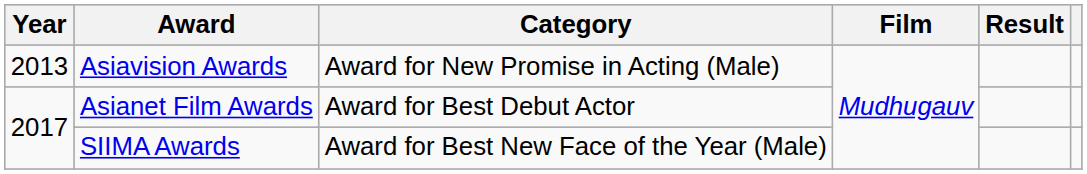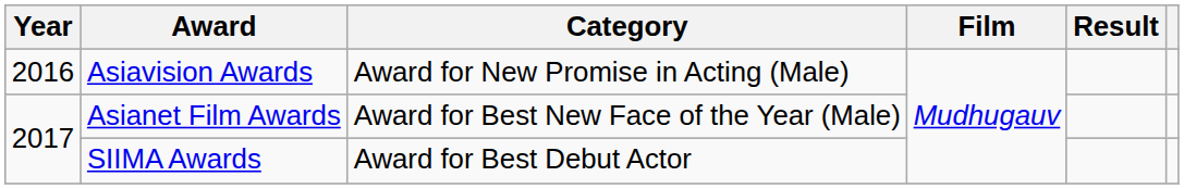Asiavision Awards | Year: 2013 -> 2016
Asianet Film Awards | Category: Award for Best Debut Actor -> Award for Best New Face of the Year (Male)
SIIMA Awards | Category: Award for Best New Face of the Year (Male) -> Award for Best Debut Actor
